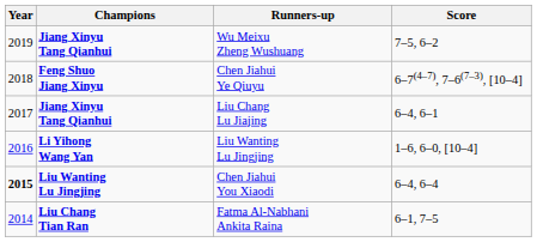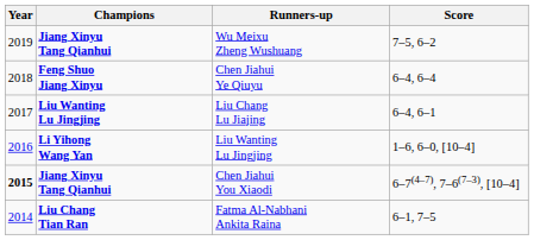Chen Jiahui Ye Qiuyu | Score: 6–7(4–7), 7–6(7–3), [10–4] -> 6–4, 6–4
Liu Chang Lu Jiajing | Champions: Jiang Xinyu Tang Qianhui -> Liu Wanting Lu Jingjing
Chen Jiahui You Xiaodi | Champions: Liu Wanting Lu Jingjing -> Jiang Xinyu Tang Qianhui
Chen Jiahui You Xiaodi | Score: 6–4, 6–4 -> 6–7(4–7), 7–6(7–3), [10–4]
